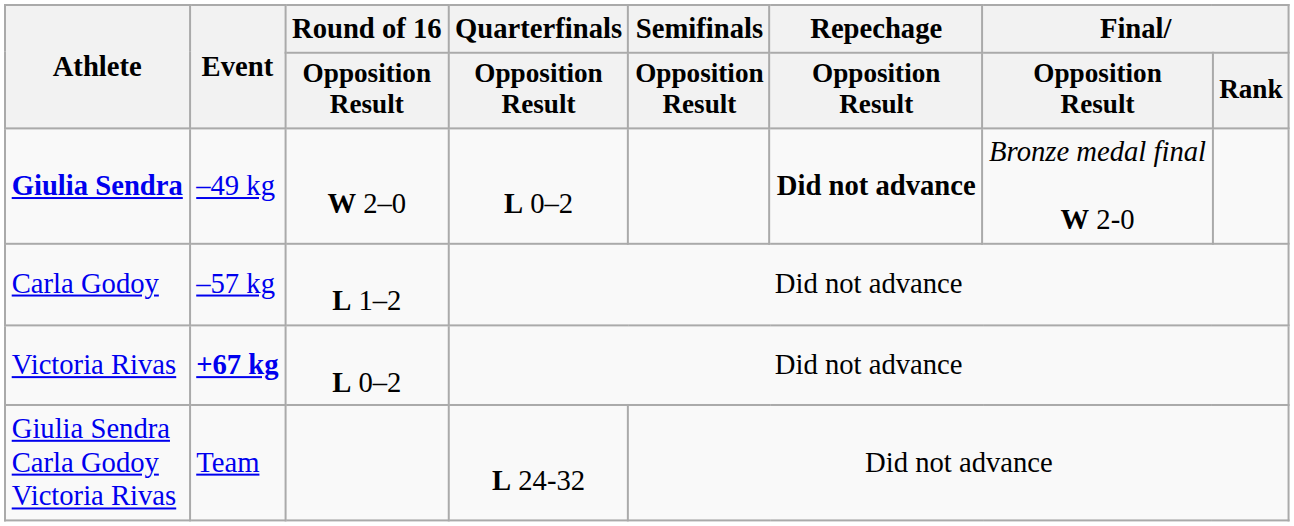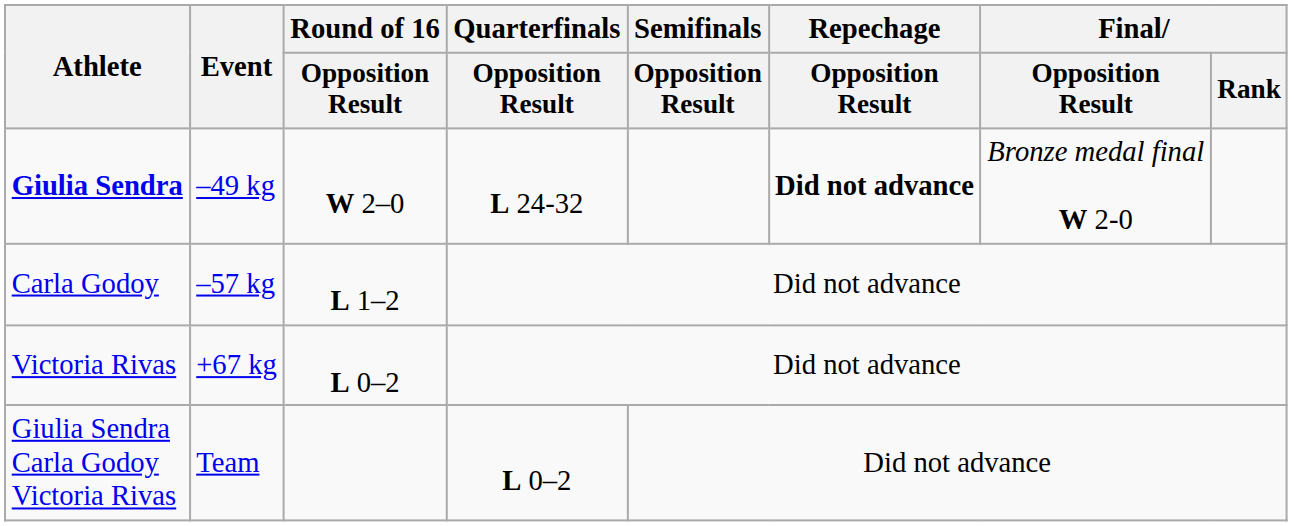Giulia Sendra | Quarterfinals / Opposition Result: L 0–2 -> L 24-32
Victoria Rivas | Event: bold -> normal
Giulia Sendra Carla Godoy Victoria Rivas | Quarterfinals / Opposition Result: L 24-32 -> L 0–2
